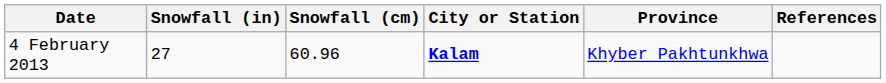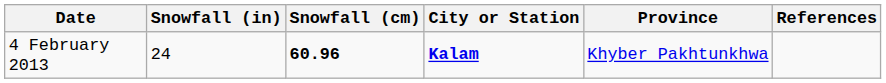4 February 2013 | Snowfall (in): 27 -> 24
4 February 2013 | Snowfall (cm): normal -> bold
